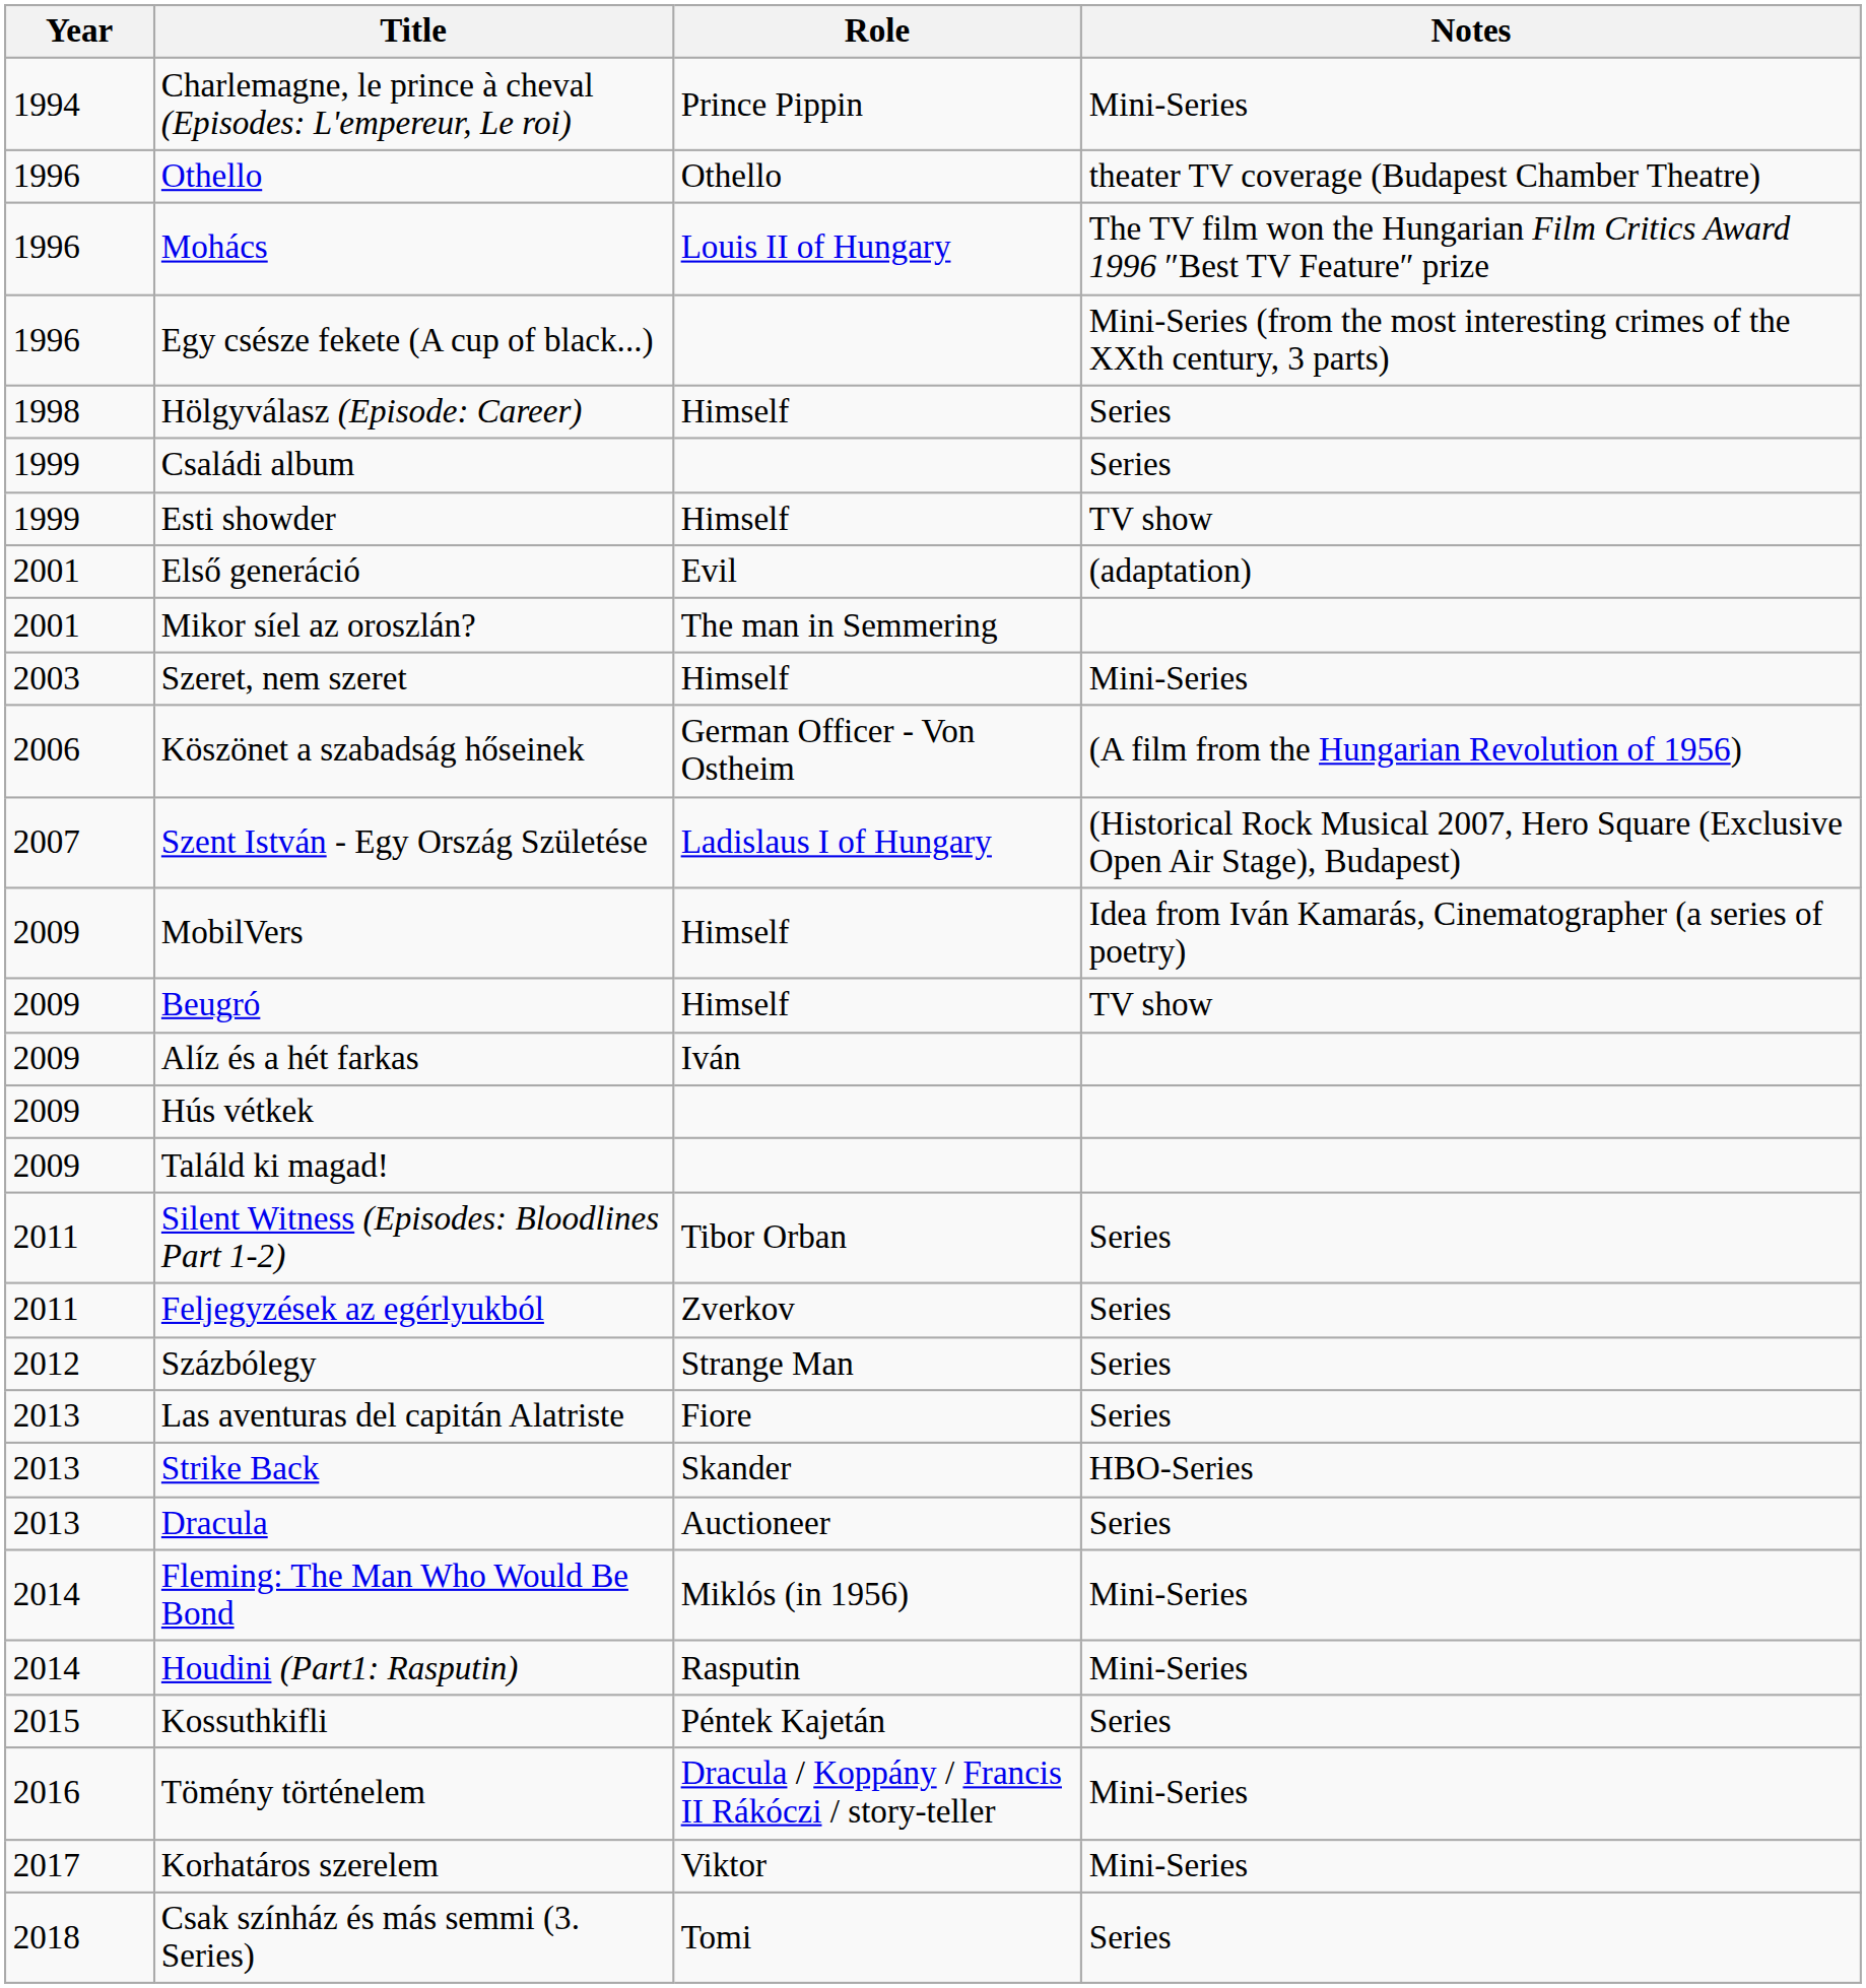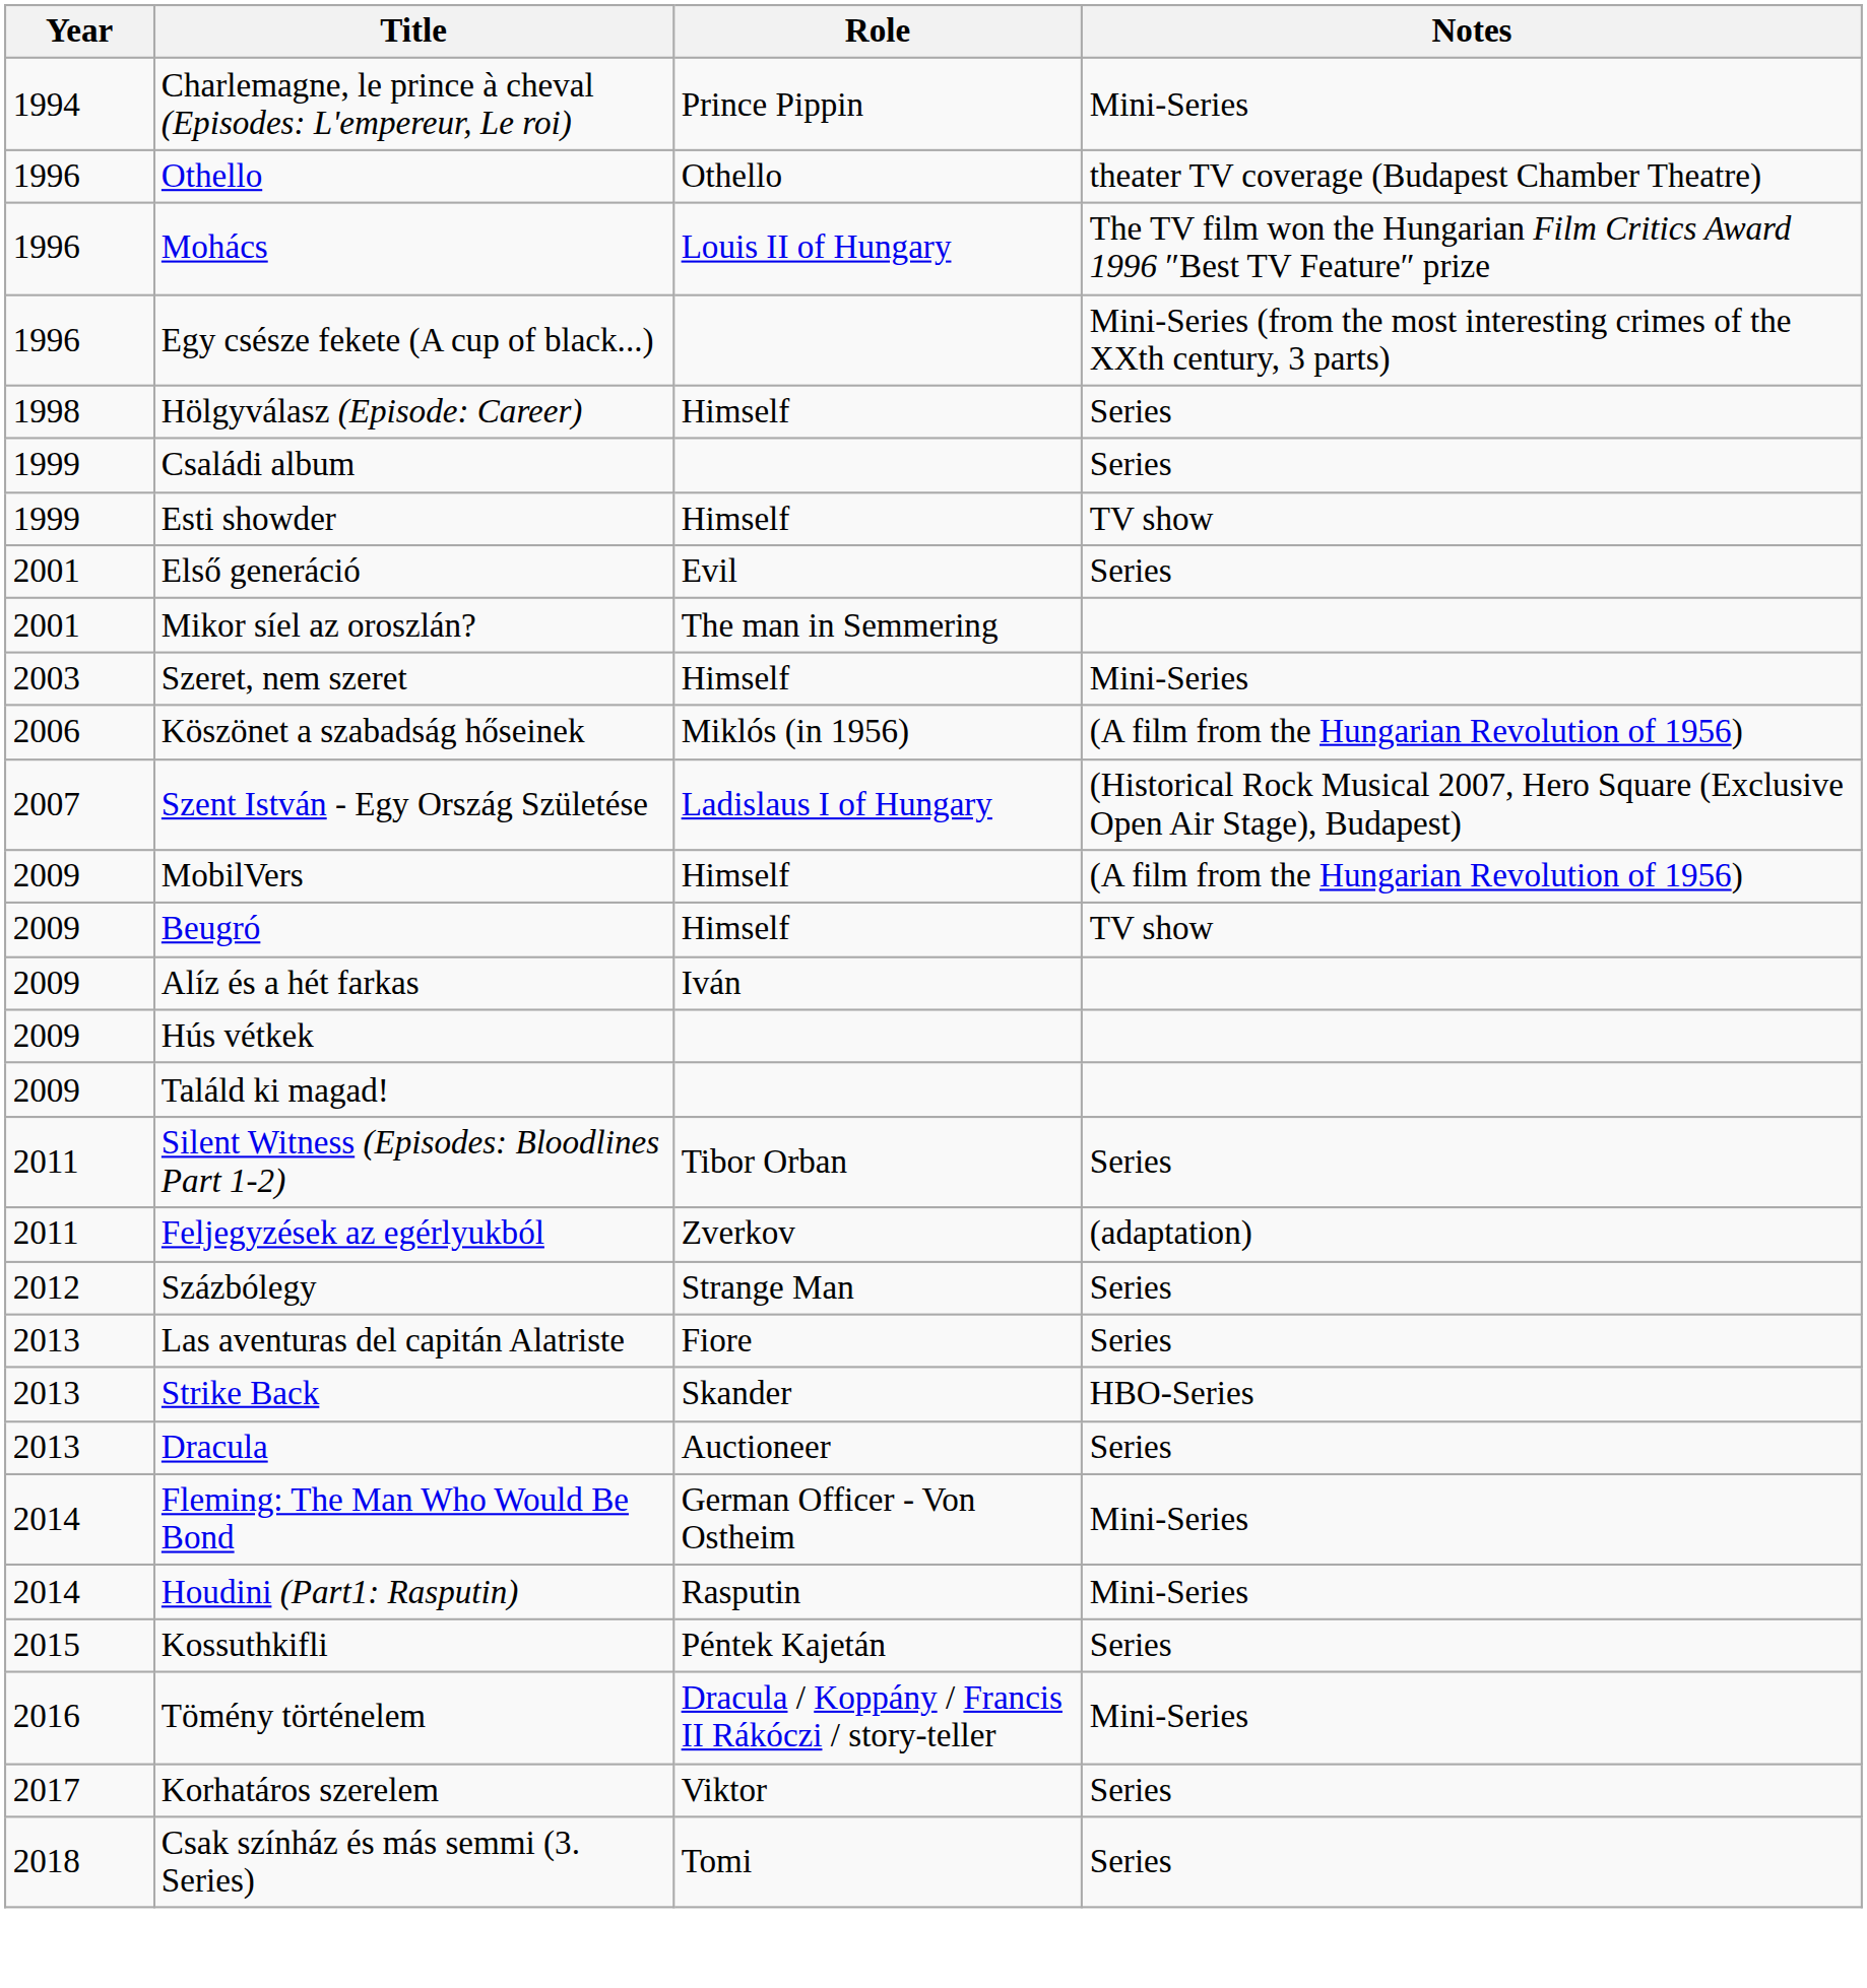Első generáció | Notes: (adaptation) -> Series
Köszönet a szabadság hőseinek | Role: German Officer - Von Ostheim -> Miklós (in 1956)
MobilVers | Notes: Idea from Iván Kamarás, Cinematographer (a series of poetry) -> (A film from the Hungarian Revolution of 1956)
Feljegyzések az egérlyukból | Notes: Series -> (adaptation)
Fleming: The Man Who Would Be Bond | Role: Miklós (in 1956) -> German Officer - Von Ostheim
Korhatáros szerelem | Notes: Mini-Series -> Series
